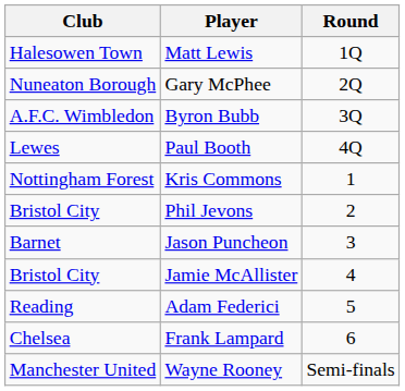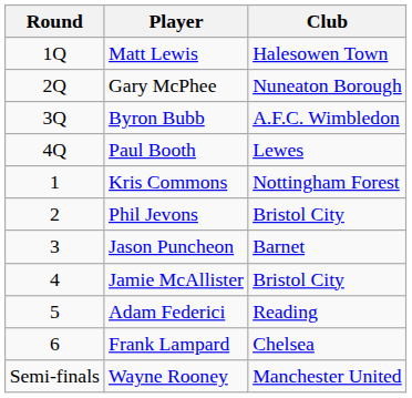columns swapped: Round <-> Club
